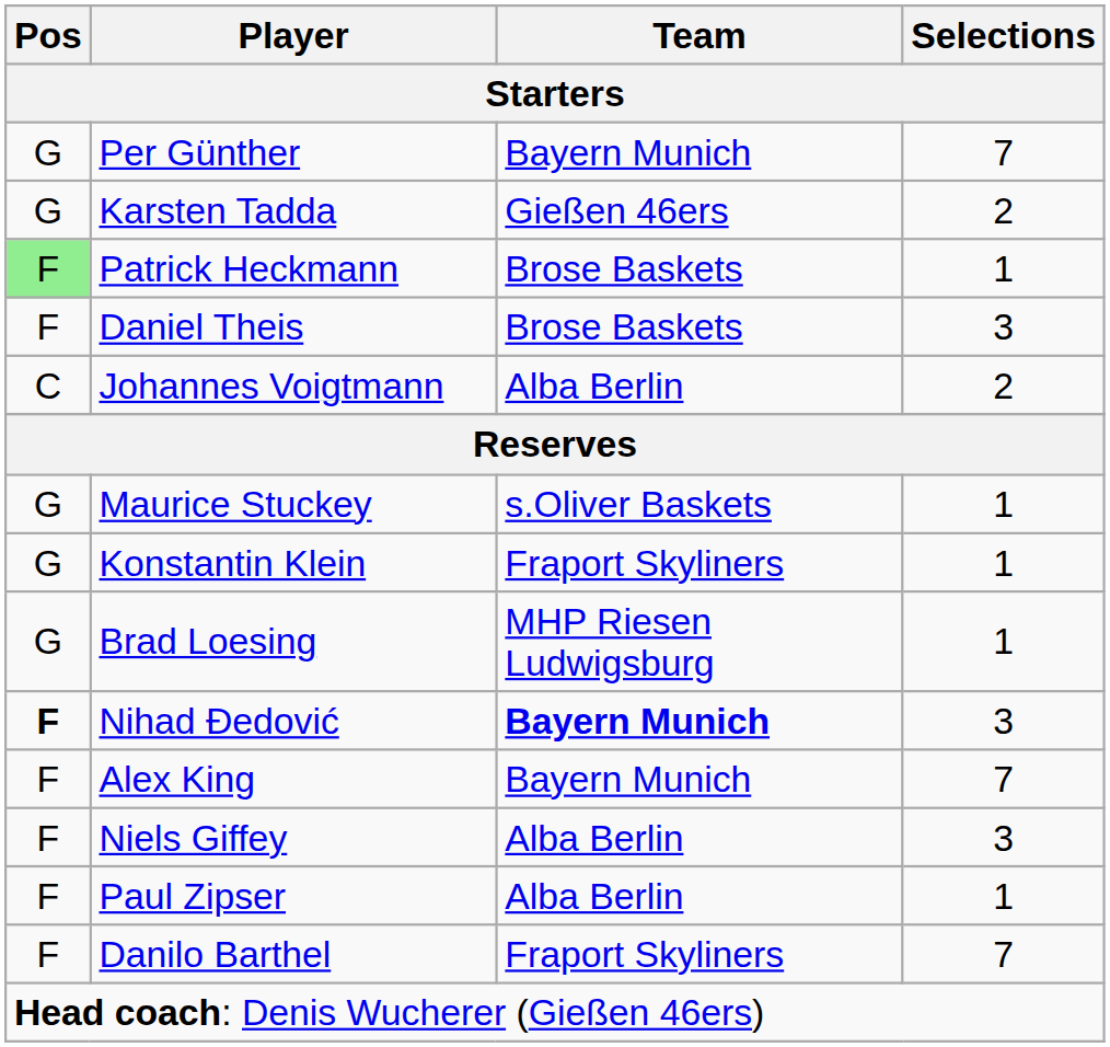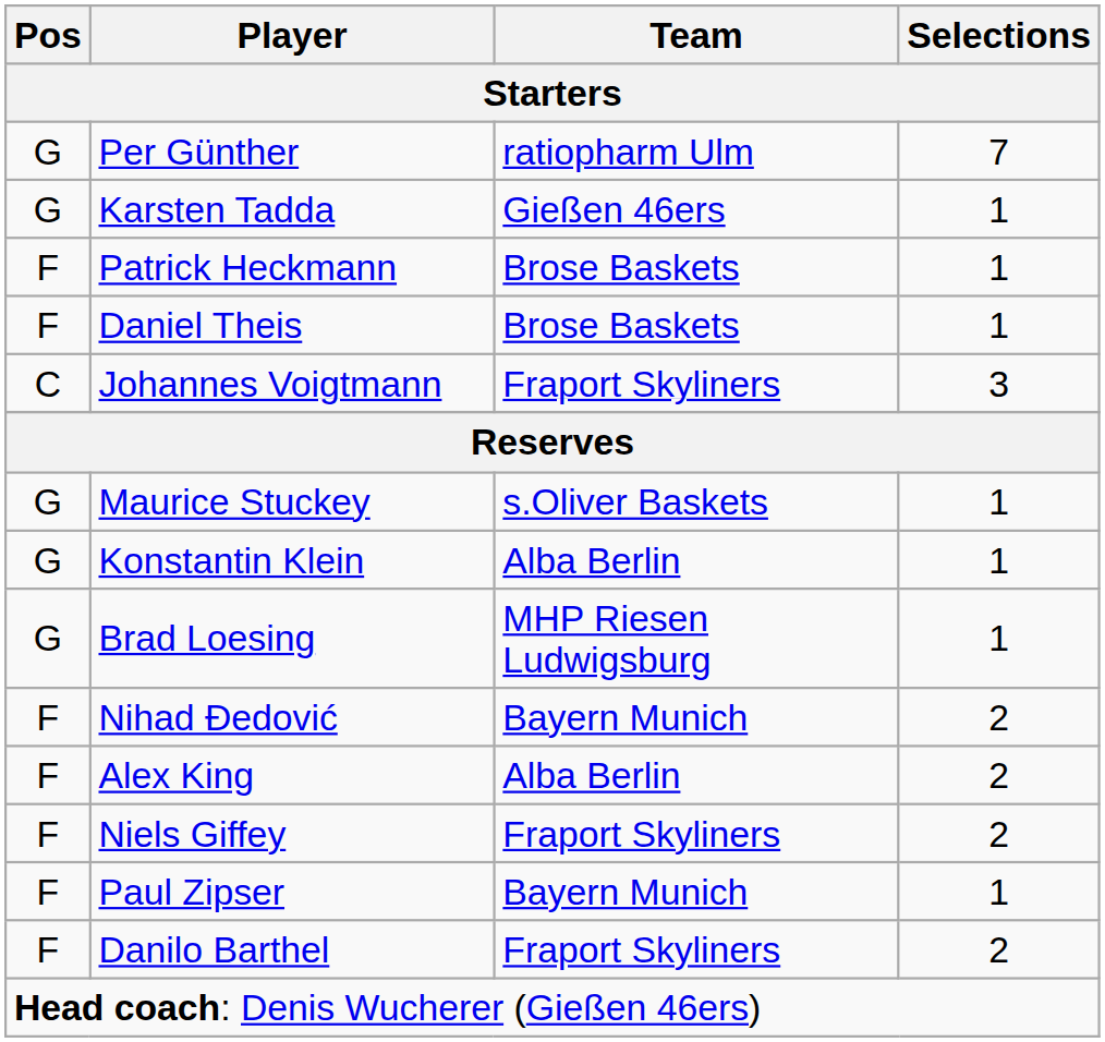Per Günther | Team: Bayern Munich -> ratiopharm Ulm
Karsten Tadda | Selections: 2 -> 1
Patrick Heckmann | Pos: lightgreen background -> no background
Daniel Theis | Selections: 3 -> 1
Johannes Voigtmann | Team: Alba Berlin -> Fraport Skyliners
Johannes Voigtmann | Selections: 2 -> 3
Konstantin Klein | Team: Fraport Skyliners -> Alba Berlin
Nihad Đedović | Pos: bold -> normal
Nihad Đedović | Team: bold -> normal
Nihad Đedović | Selections: 3 -> 2
Alex King | Team: Bayern Munich -> Alba Berlin
Alex King | Selections: 7 -> 2
Niels Giffey | Team: Alba Berlin -> Fraport Skyliners
Niels Giffey | Selections: 3 -> 2
Paul Zipser | Team: Alba Berlin -> Bayern Munich
Danilo Barthel | Selections: 7 -> 2
